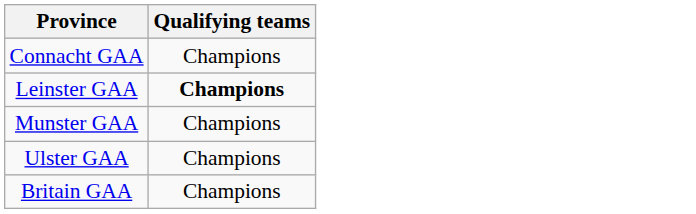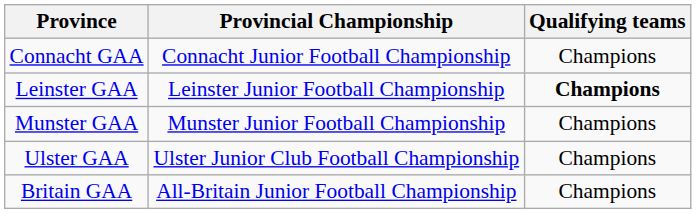+ column: Provincial Championship | Connacht Junior Football Championship | Leinster Junior Football Championship | Munster Junior Football Championship | Ulster Junior Club Football Championship | All-Britain Junior Football Championship
